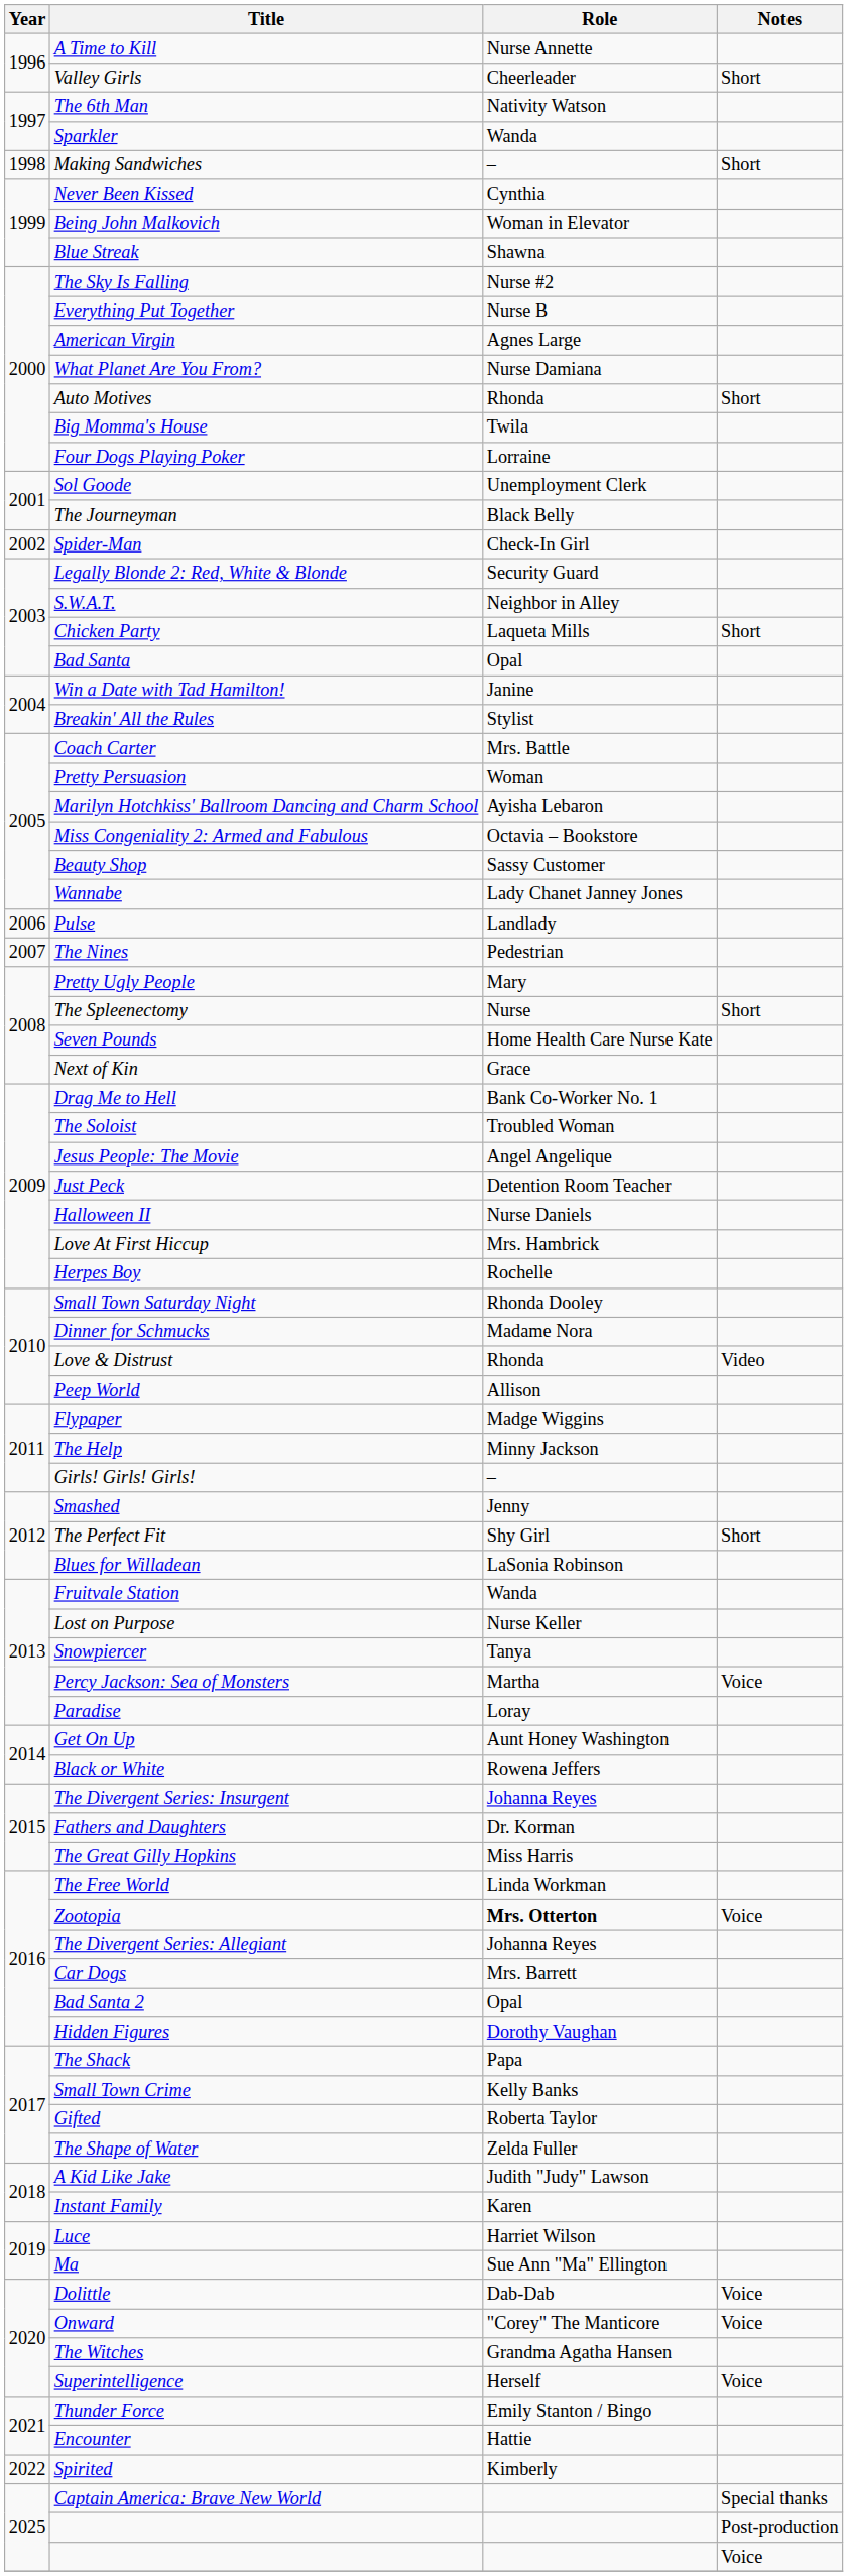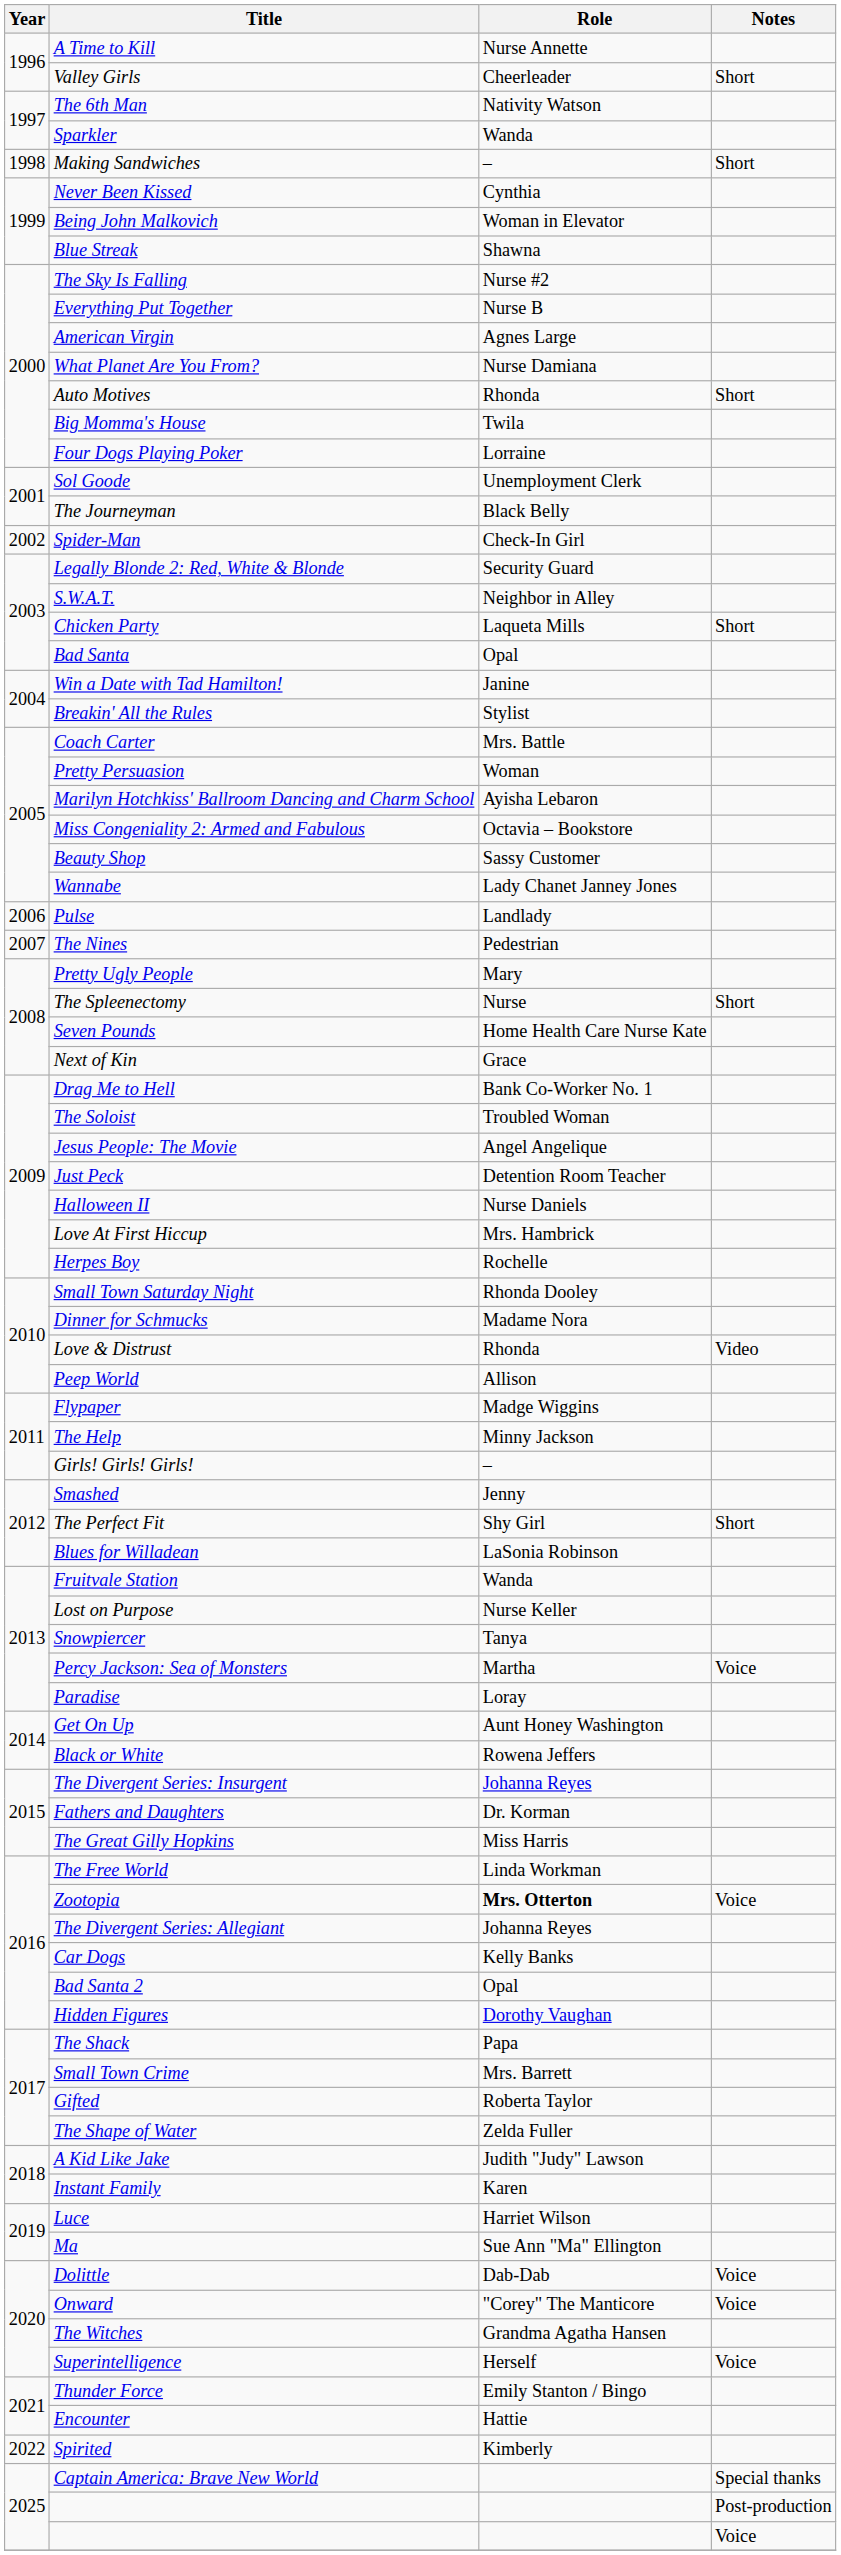Car Dogs | Role: Mrs. Barrett -> Kelly Banks
Small Town Crime | Role: Kelly Banks -> Mrs. Barrett
